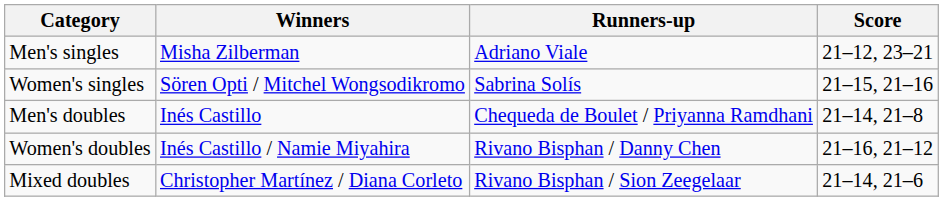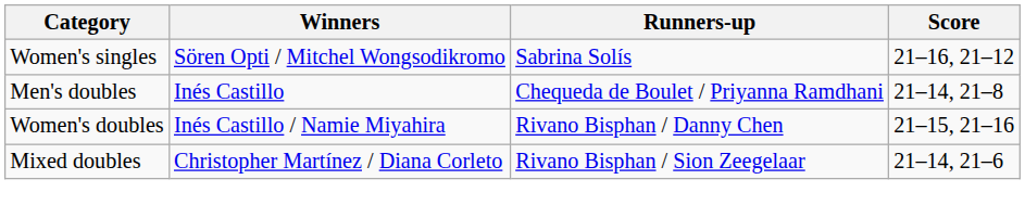- row: Men's singles | Misha Zilberman | Adriano Viale | 21–12, 23–21
Women's singles | Score: 21–15, 21–16 -> 21–16, 21–12
Women's doubles | Score: 21–16, 21–12 -> 21–15, 21–16
